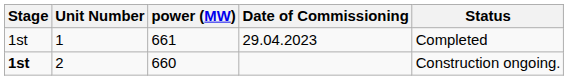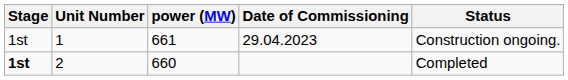1 | Status: Completed -> Construction ongoing.
2 | Status: Construction ongoing. -> Completed
